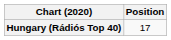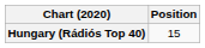Hungary (Rádiós Top 40) | Position: 17 -> 15
